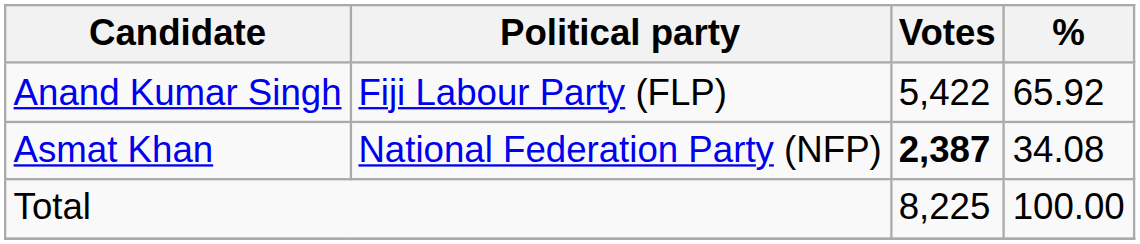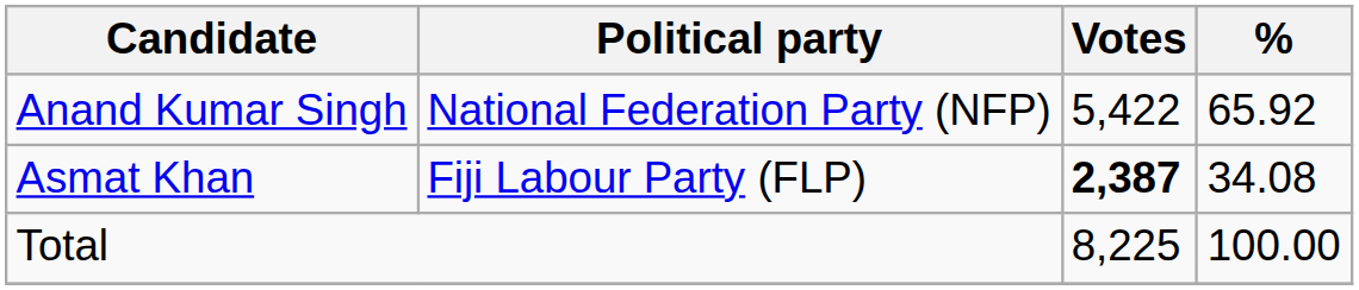Anand Kumar Singh | Political party: Fiji Labour Party (FLP) -> National Federation Party (NFP)
Asmat Khan | Political party: National Federation Party (NFP) -> Fiji Labour Party (FLP)
